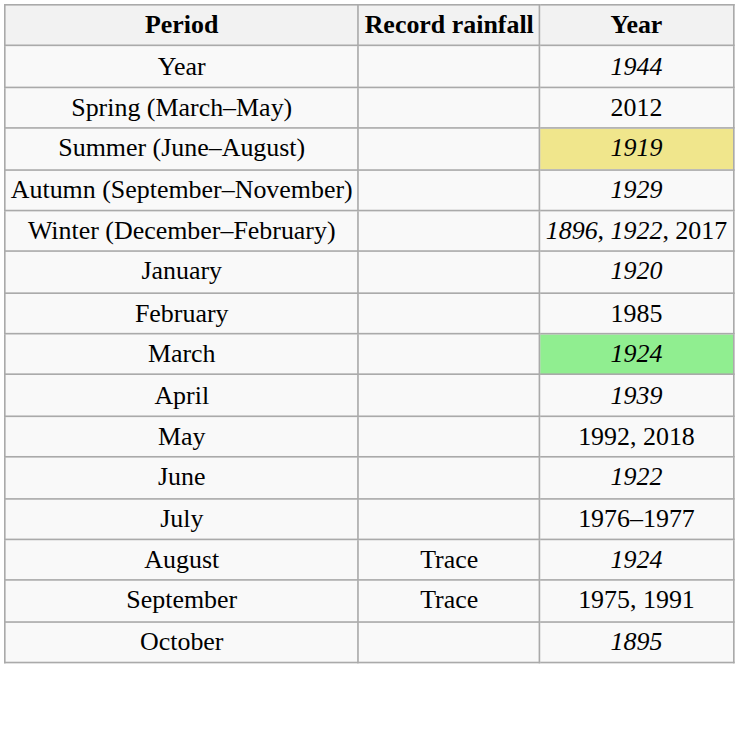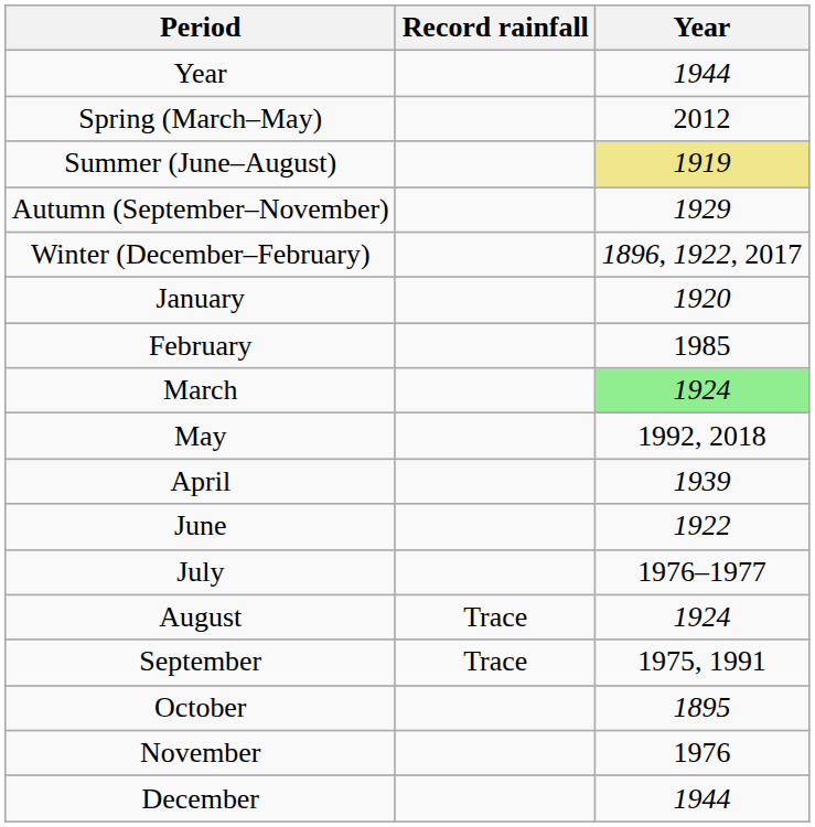rows swapped: April <-> May
+ row: November | 1976
+ row: December | 1944
